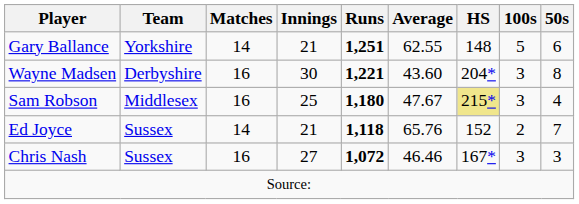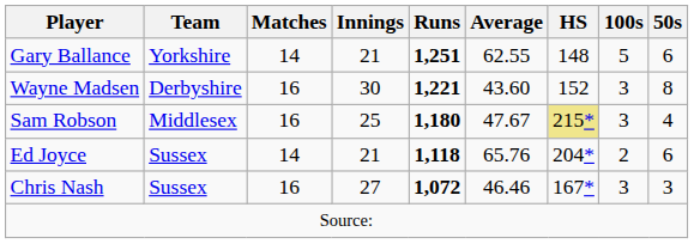Wayne Madsen | HS: 204* -> 152
Ed Joyce | HS: 152 -> 204*
Ed Joyce | 50s: 7 -> 6
